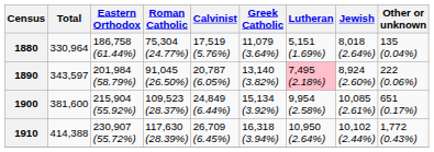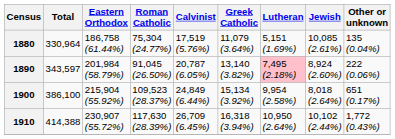1880 | Jewish: 8,018 (2.64%) -> 10,085 (2.61%)
1900 | Total: 381,600 -> 386,100
1900 | Jewish: 10,085 (2.61%) -> 8,018 (2.64%)
